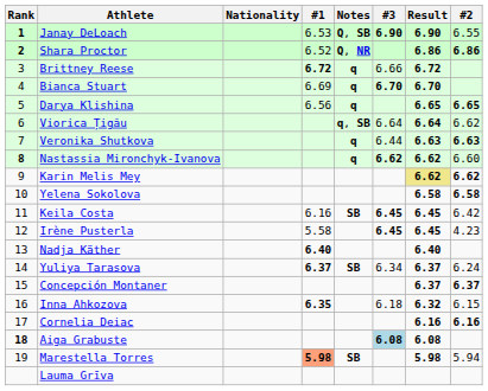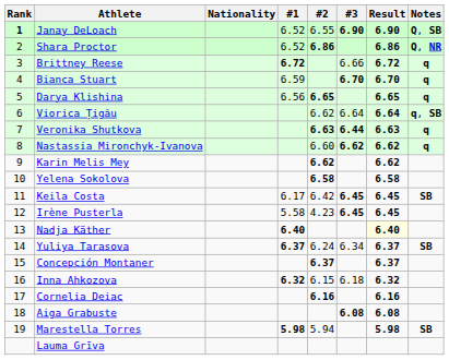columns swapped: #2 <-> Notes
Janay DeLoach | #1: 6.53 -> 6.52
Shara Proctor | Rank: bold -> normal
Bianca Stuart | #1: 6.69 -> 6.59
Veronika Shutkova | #3: normal -> bold
Nastassia Mironchyk-Ivanova | Rank: bold -> normal
Karin Melis Mey | Result: khaki background -> no background
Keila Costa | #1: 6.16 -> 6.17
Nadja Käther | Result: no background -> lightyellow background
Inna Ahkozova | #1: 6.35 -> 6.32
Aiga Grabuste | Rank: bold -> normal
Aiga Grabuste | #3: lightblue background -> no background
Marestella Torres | #1: lightsalmon background -> no background
